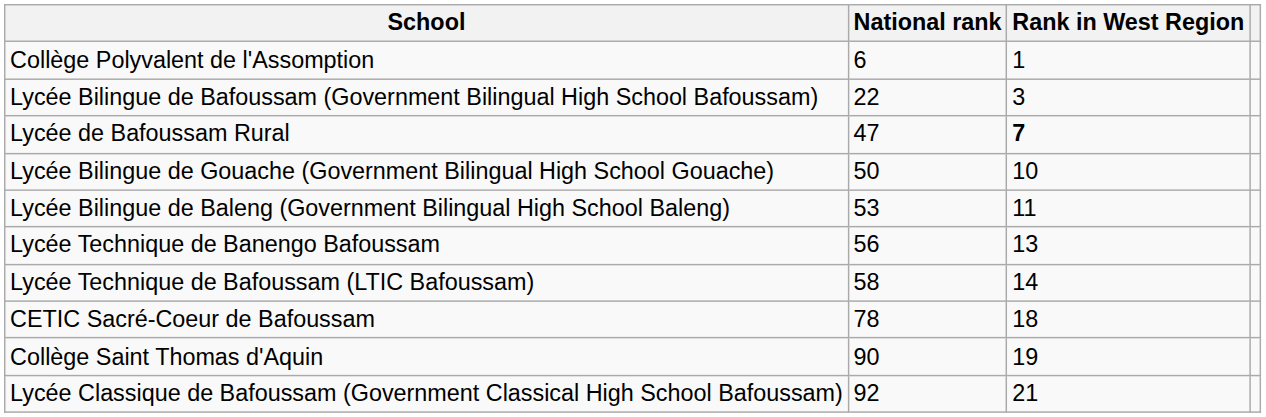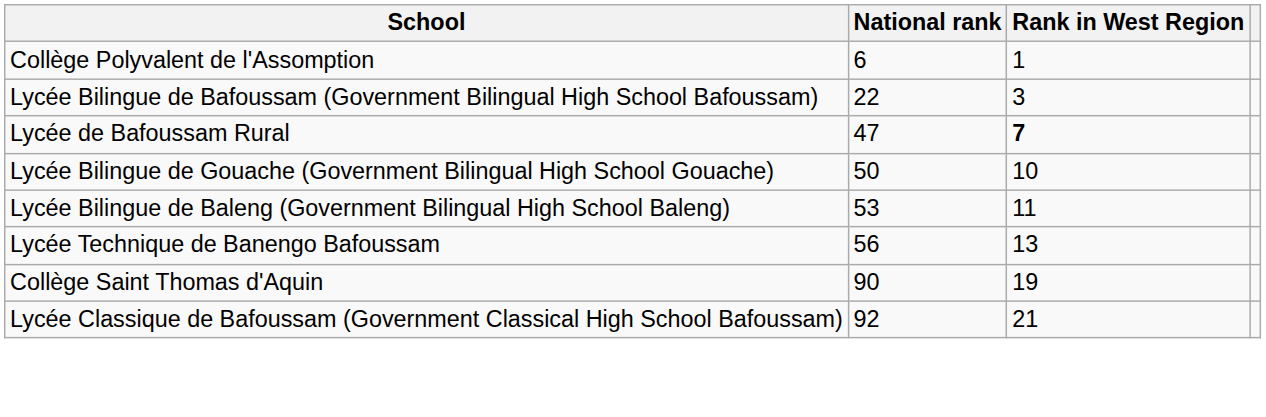- row: Lycée Technique de Bafoussam (LTIC Bafoussam) | 58 | 14
- row: CETIC Sacré-Coeur de Bafoussam | 78 | 18
